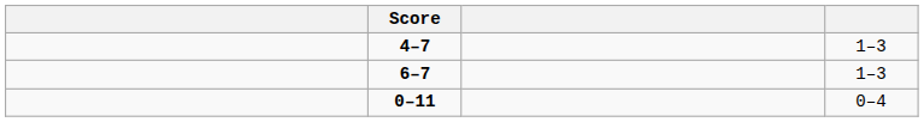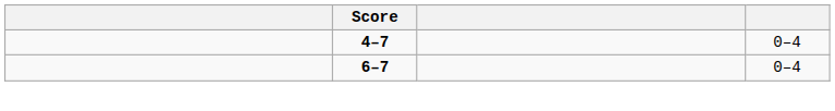4–7 | column 4: 1–3 -> 0–4
6–7 | column 4: 1–3 -> 0–4
- row: 0–11 | 0–4
